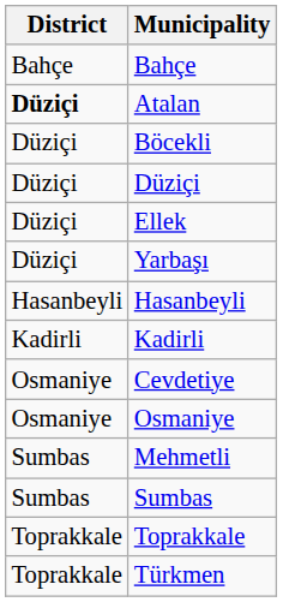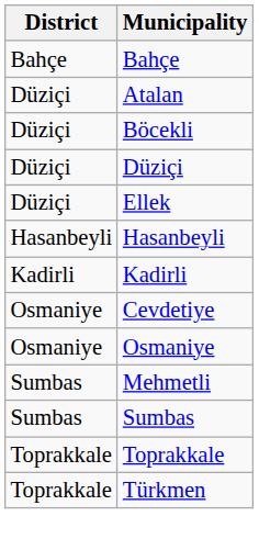Atalan | District: bold -> normal
- row: Düziçi | Yarbaşı
